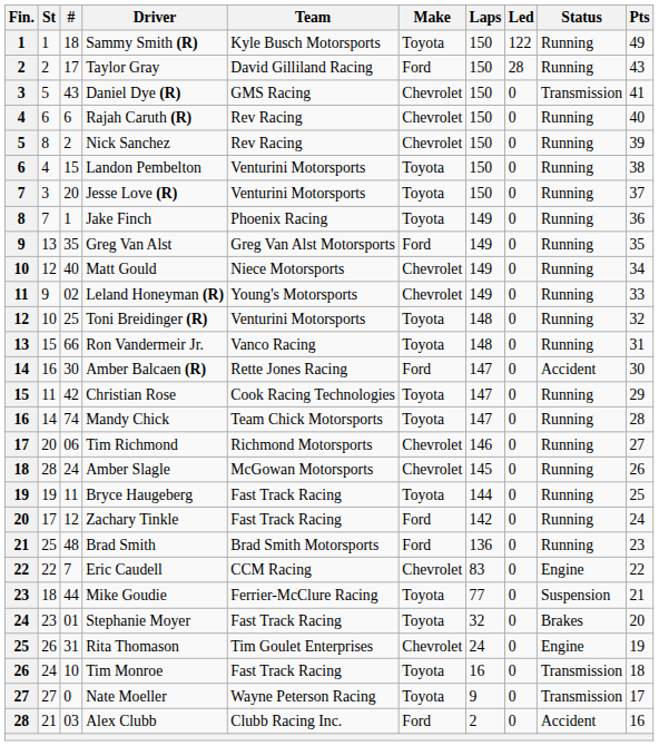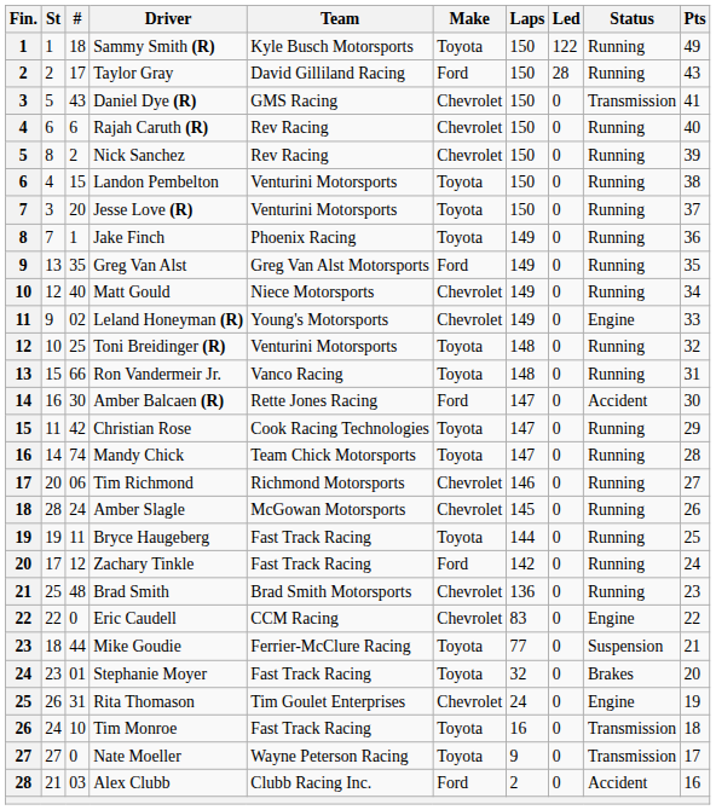Leland Honeyman (R) | Status: Running -> Engine
Brad Smith | Make: Ford -> Chevrolet
Eric Caudell | #: 7 -> 0
